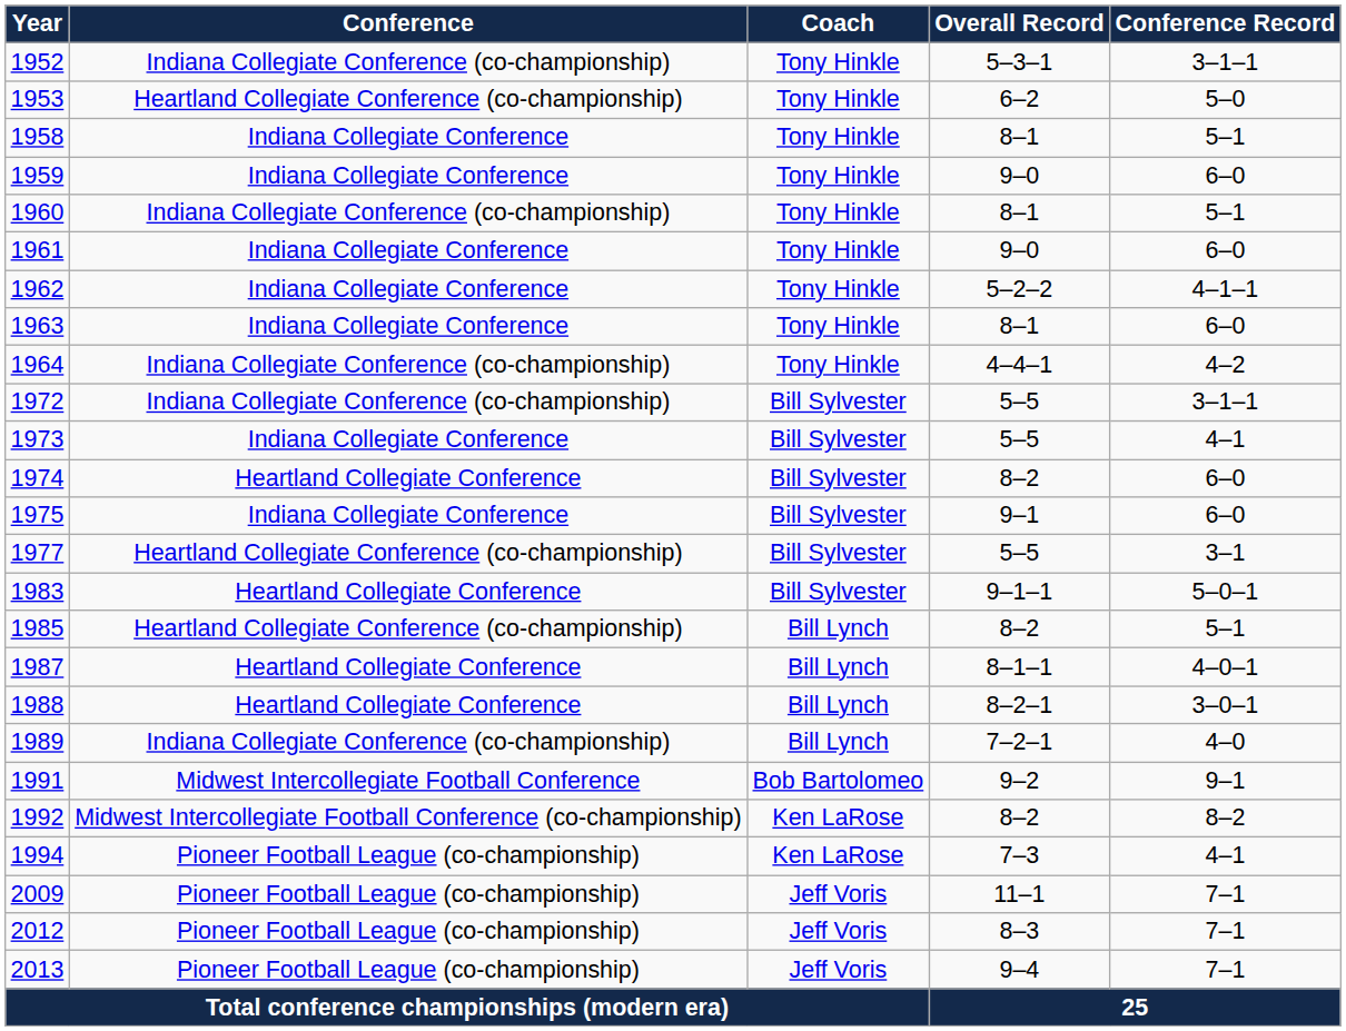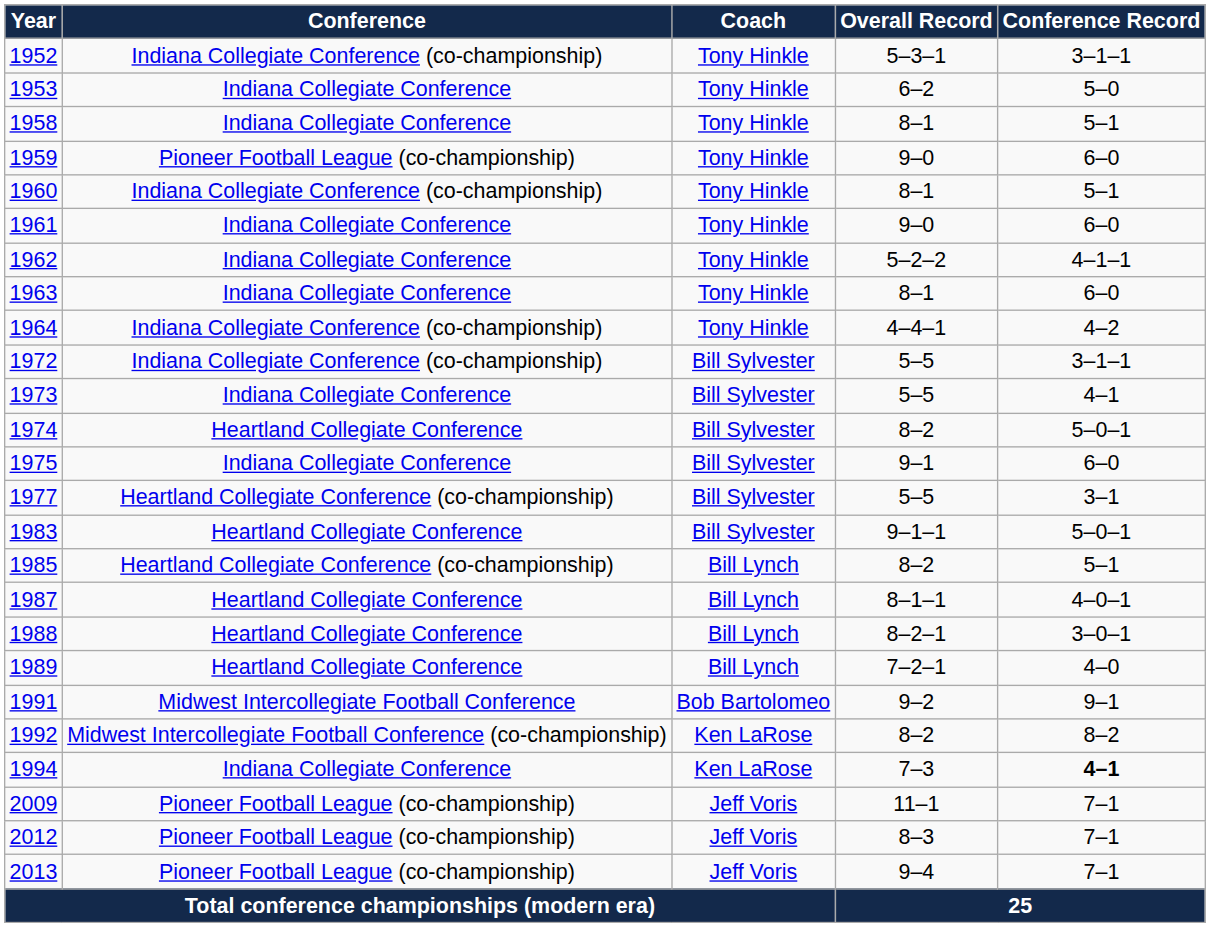1953 | Conference: Heartland Collegiate Conference (co-championship) -> Indiana Collegiate Conference
1959 | Conference: Indiana Collegiate Conference -> Pioneer Football League (co-championship)
1974 | Conference Record: 6–0 -> 5–0–1
1989 | Conference: Indiana Collegiate Conference (co-championship) -> Heartland Collegiate Conference
1994 | Conference: Pioneer Football League (co-championship) -> Indiana Collegiate Conference
1994 | Conference Record: normal -> bold
